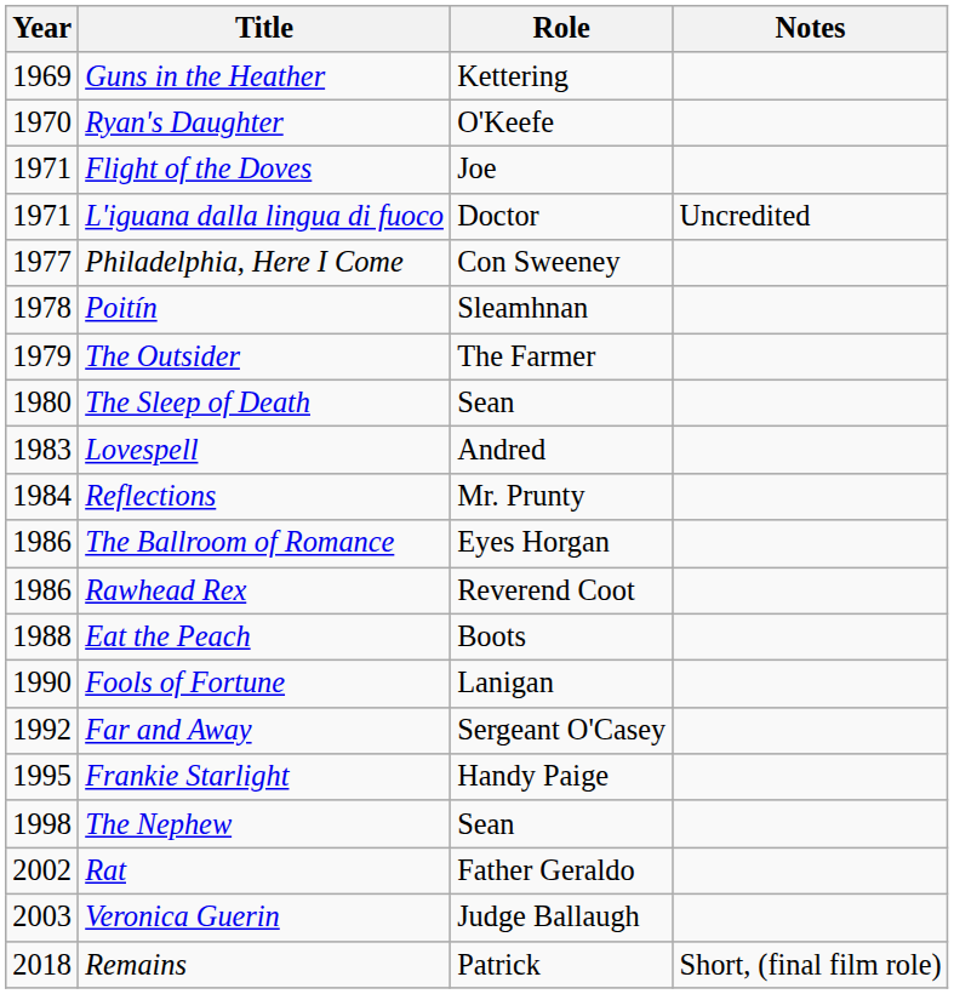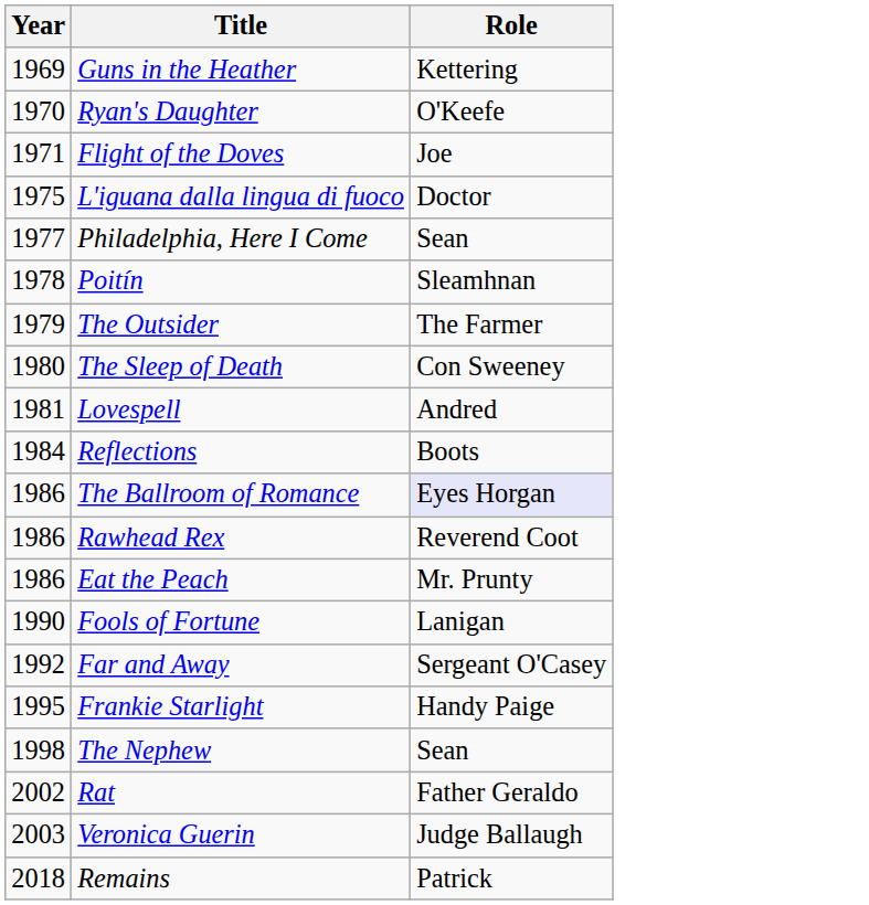- column: Notes | Uncredited | Short, (final film role)
L'iguana dalla lingua di fuoco | Year: 1971 -> 1975
Philadelphia, Here I Come | Role: Con Sweeney -> Sean
The Sleep of Death | Role: Sean -> Con Sweeney
Lovespell | Year: 1983 -> 1981
Reflections | Role: Mr. Prunty -> Boots
The Ballroom of Romance | Role: no background -> lavender background
Eat the Peach | Year: 1988 -> 1986
Eat the Peach | Role: Boots -> Mr. Prunty
